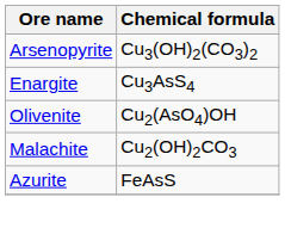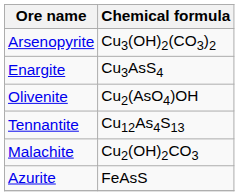+ row: Tennantite | Cu12As4S13
